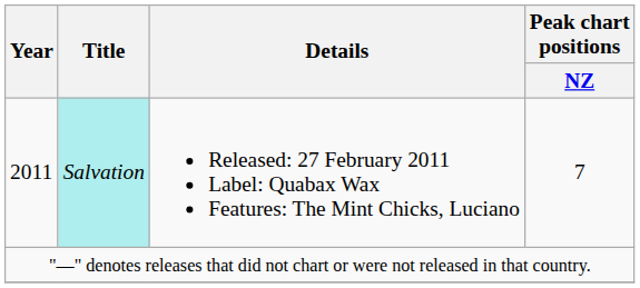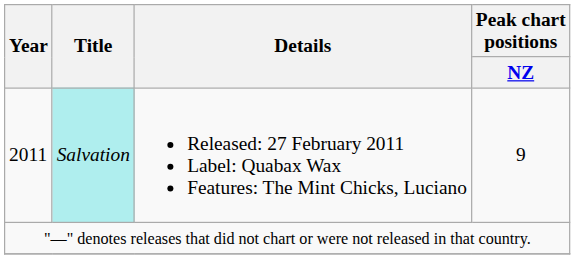2011 | Peak chart positions / NZ: 7 -> 9
